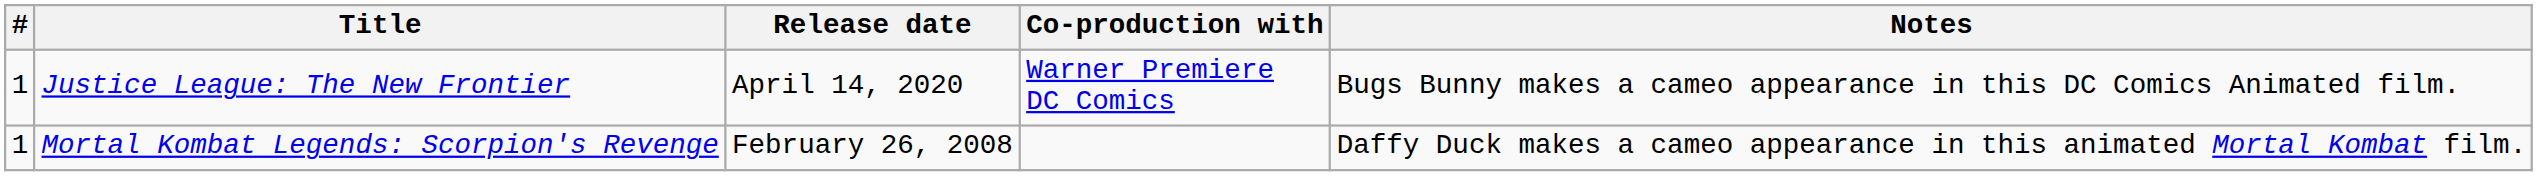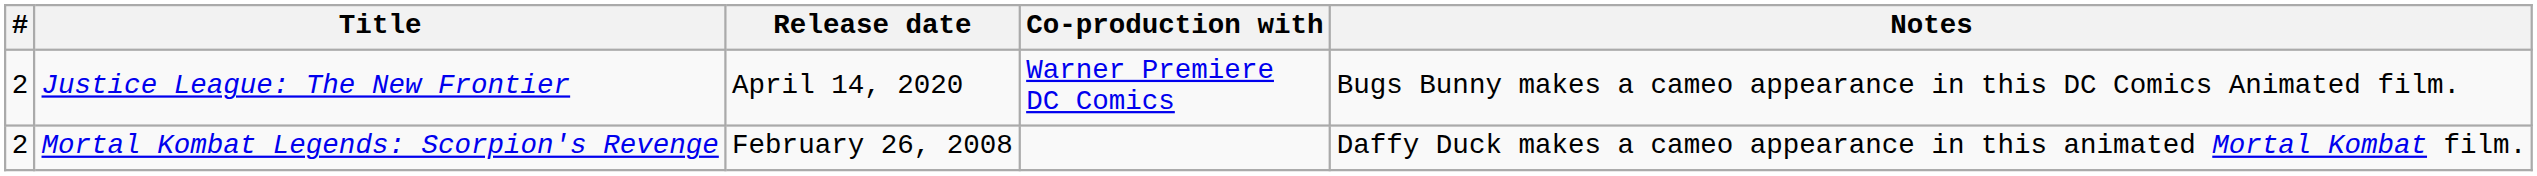Justice League: The New Frontier | #: 1 -> 2
Mortal Kombat Legends: Scorpion's Revenge | #: 1 -> 2
